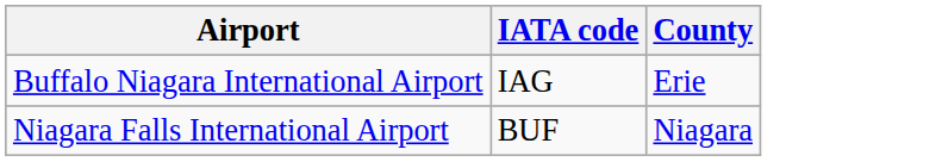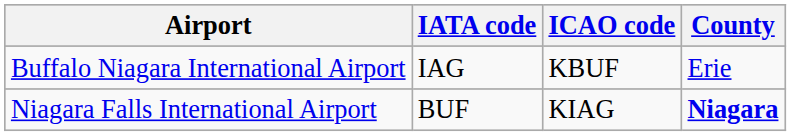+ column: ICAO code | KBUF | KIAG
Niagara Falls International Airport | County: normal -> bold
